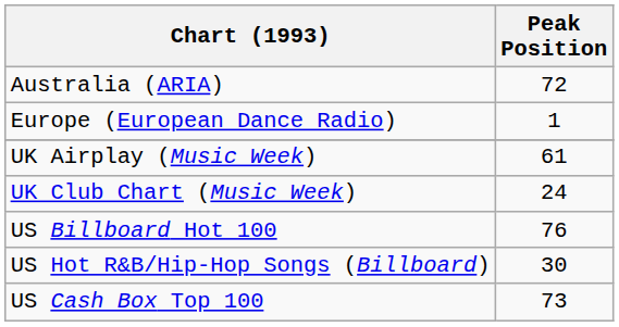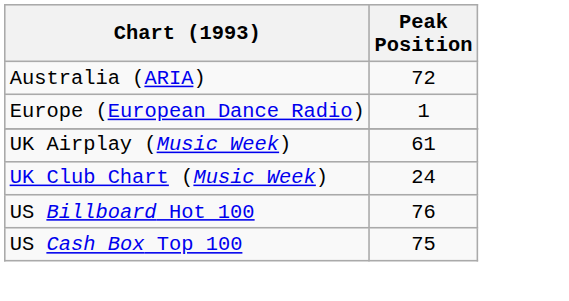- row: US Hot R&B/Hip-Hop Songs (Billboard) | 30
US Cash Box Top 100 | Peak Position: 73 -> 75
